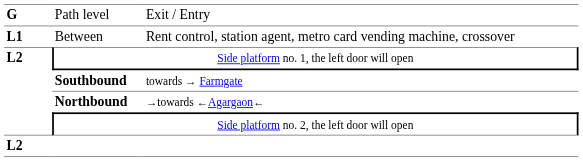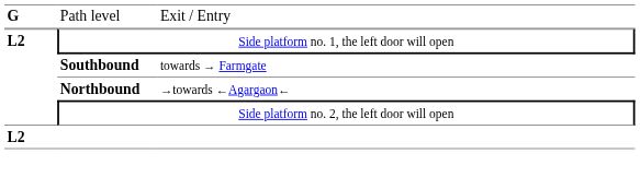- row: L1 | Between | Rent control, station agent, metro card vending machine, crossover
